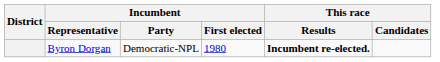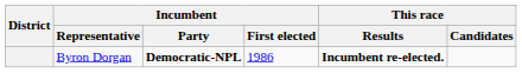Byron Dorgan | Incumbent / Party: normal -> bold
Byron Dorgan | Incumbent / First elected: 1980 -> 1986
